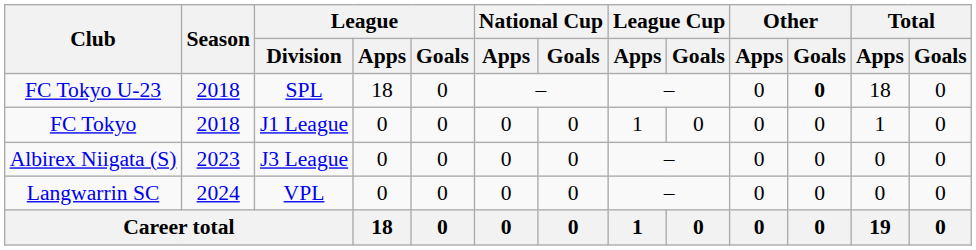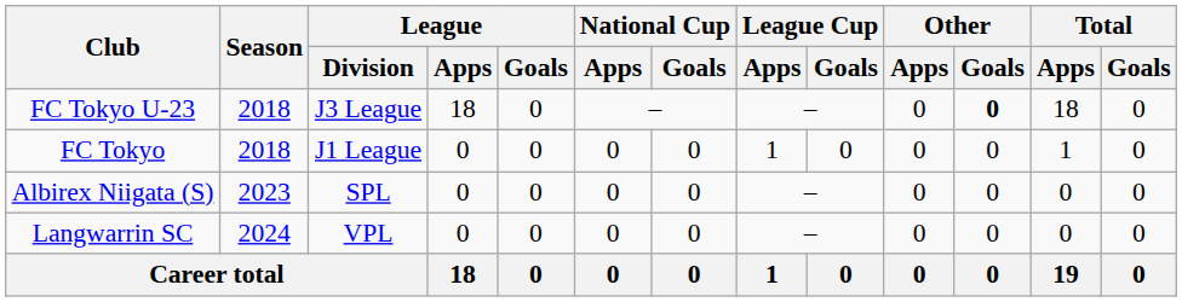FC Tokyo U-23 | League / Division: SPL -> J3 League
Albirex Niigata (S) | League / Division: J3 League -> SPL
